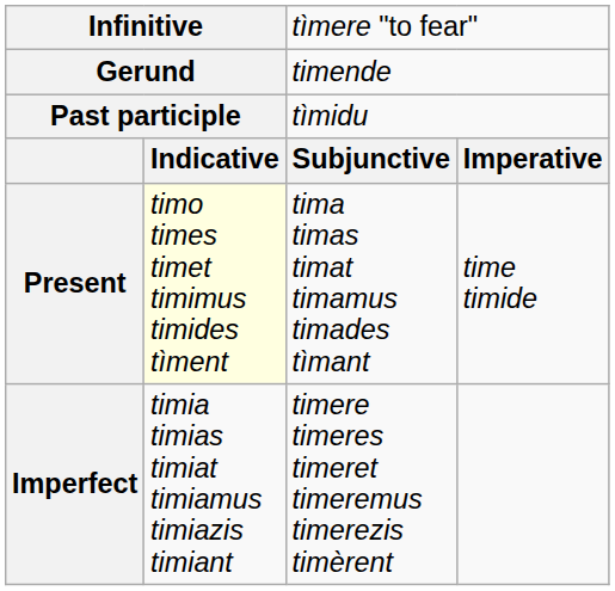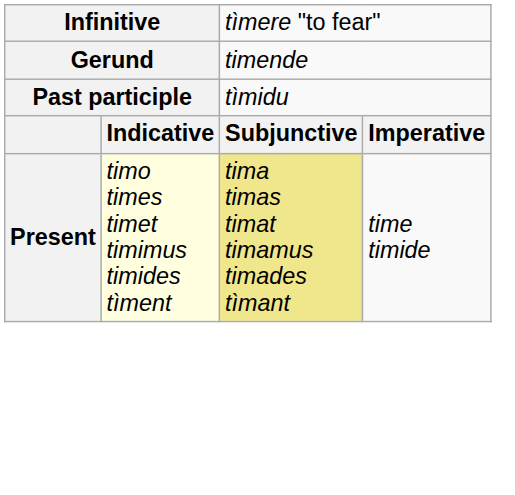Present | column 3: no background -> khaki background
- row: Imperfect | timia timias timiat timiamus timiazis timiant | timere timeres timeret timeremus timerezis timèrent
